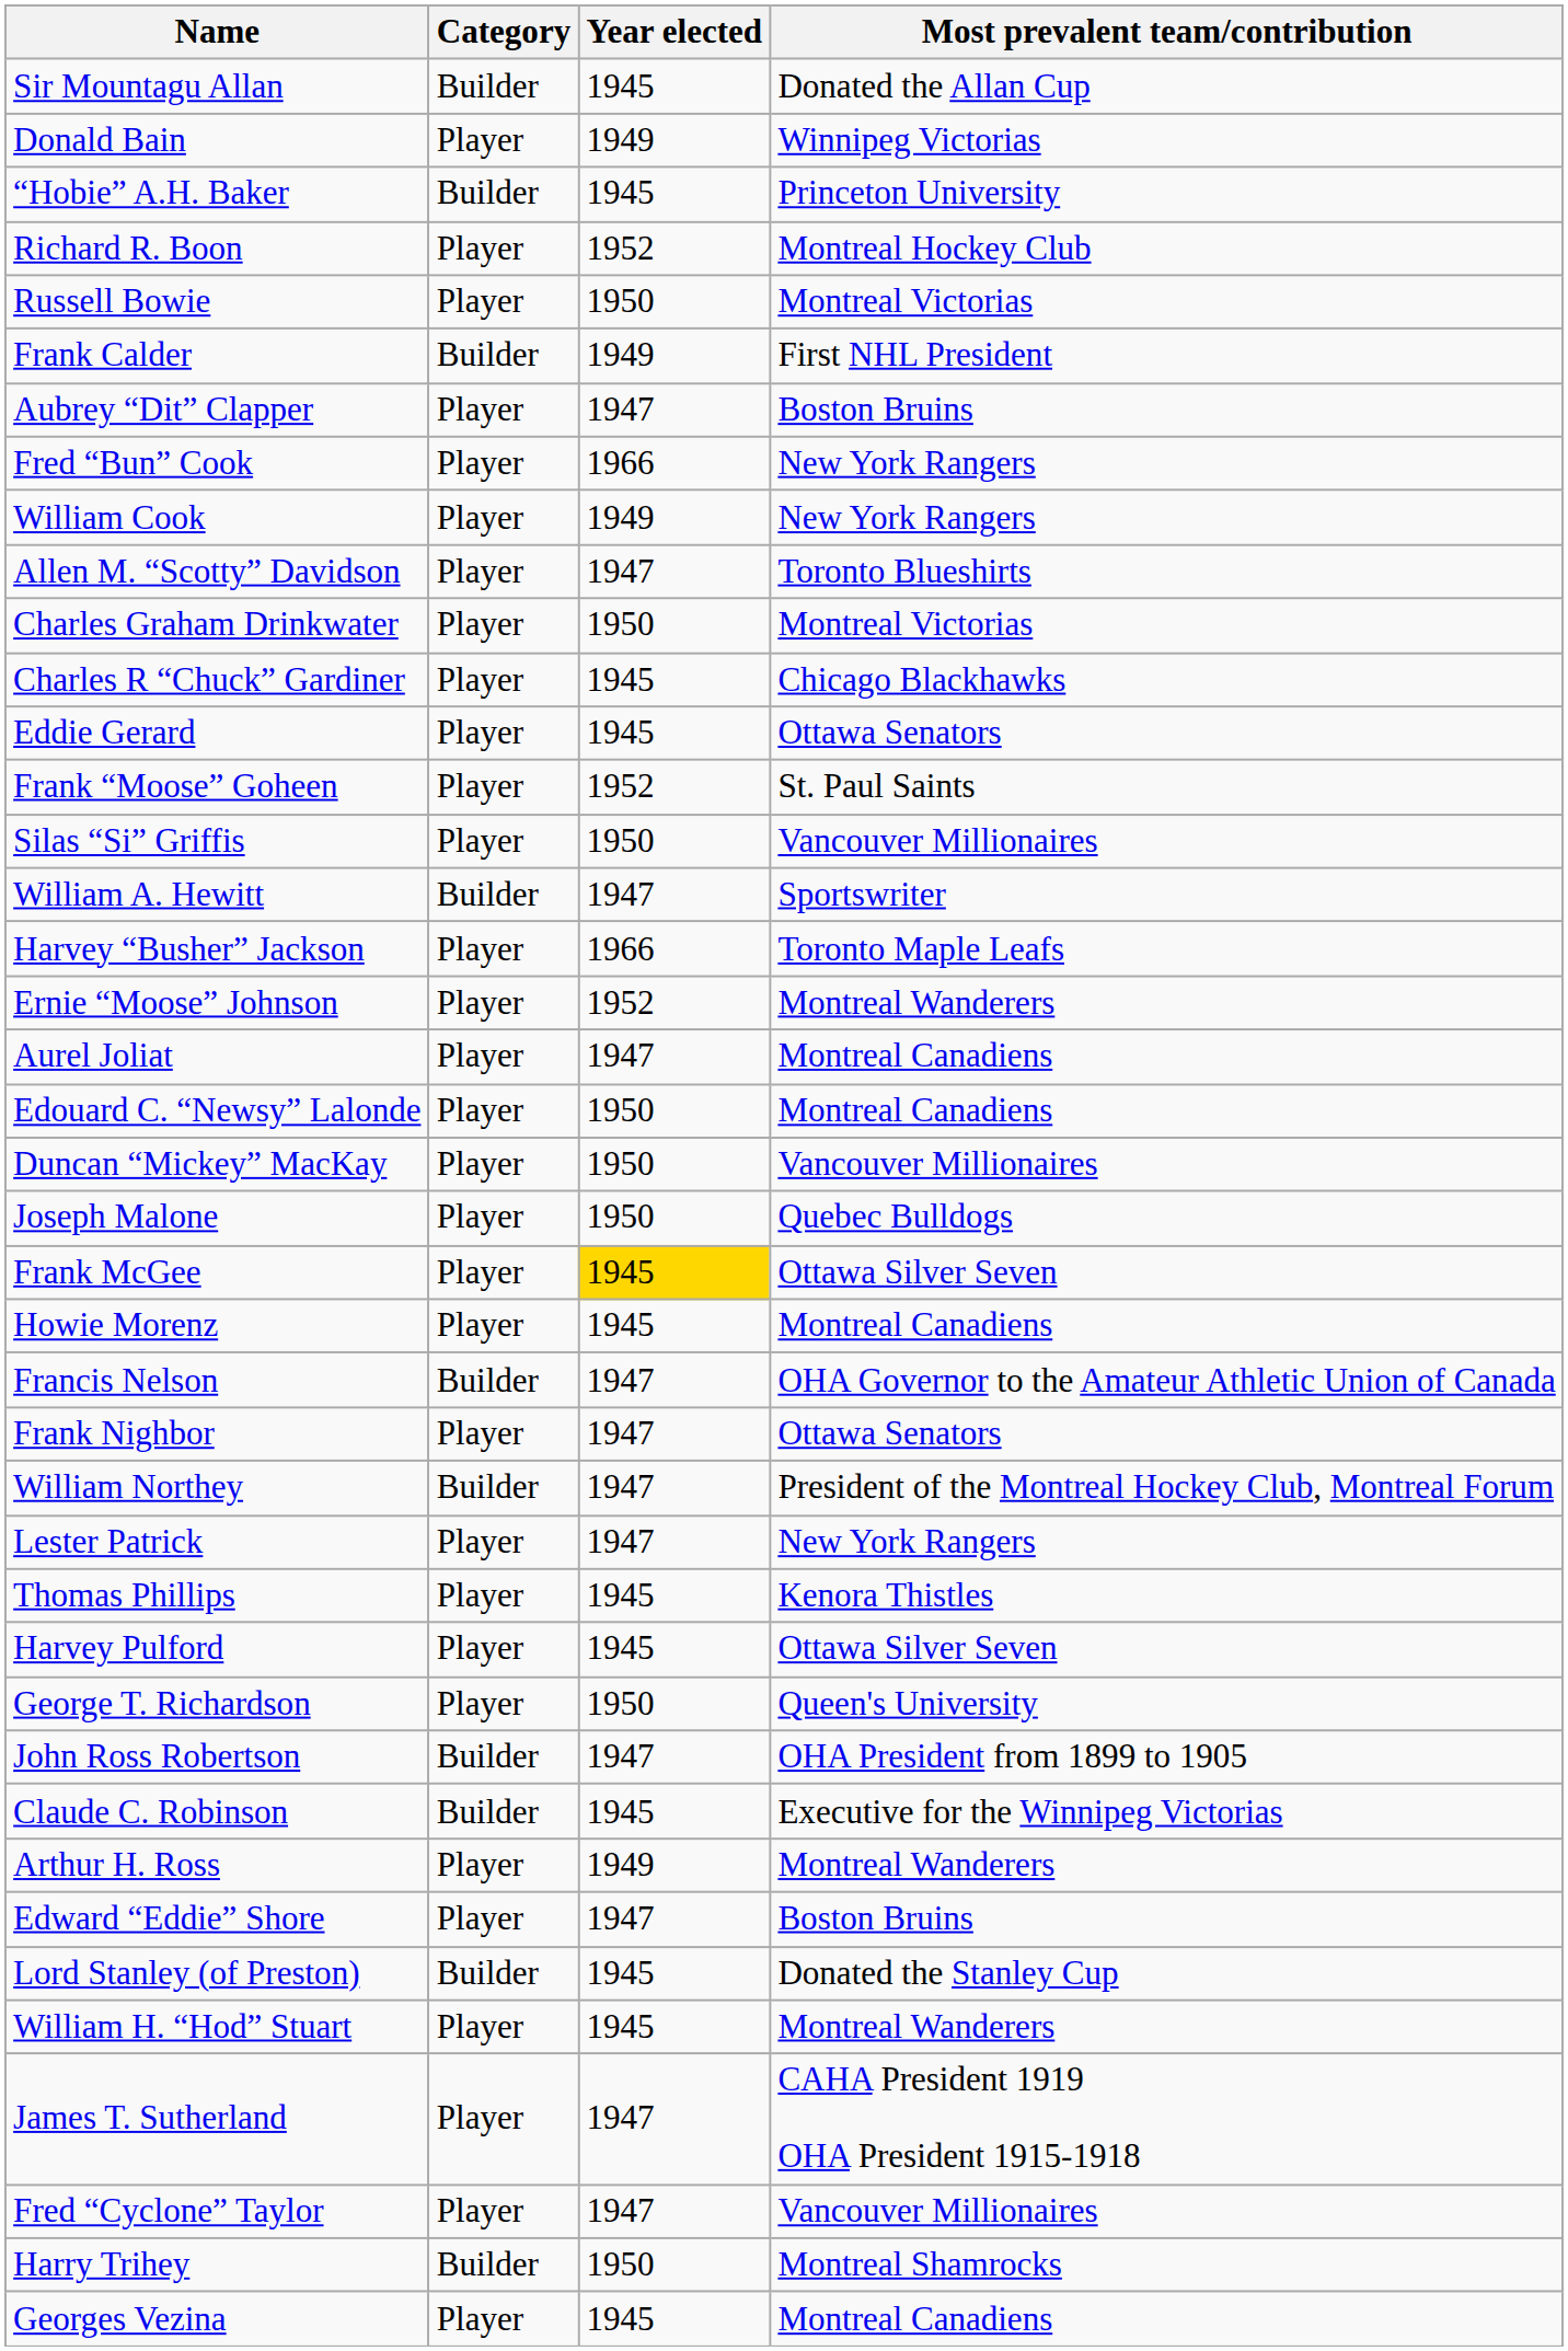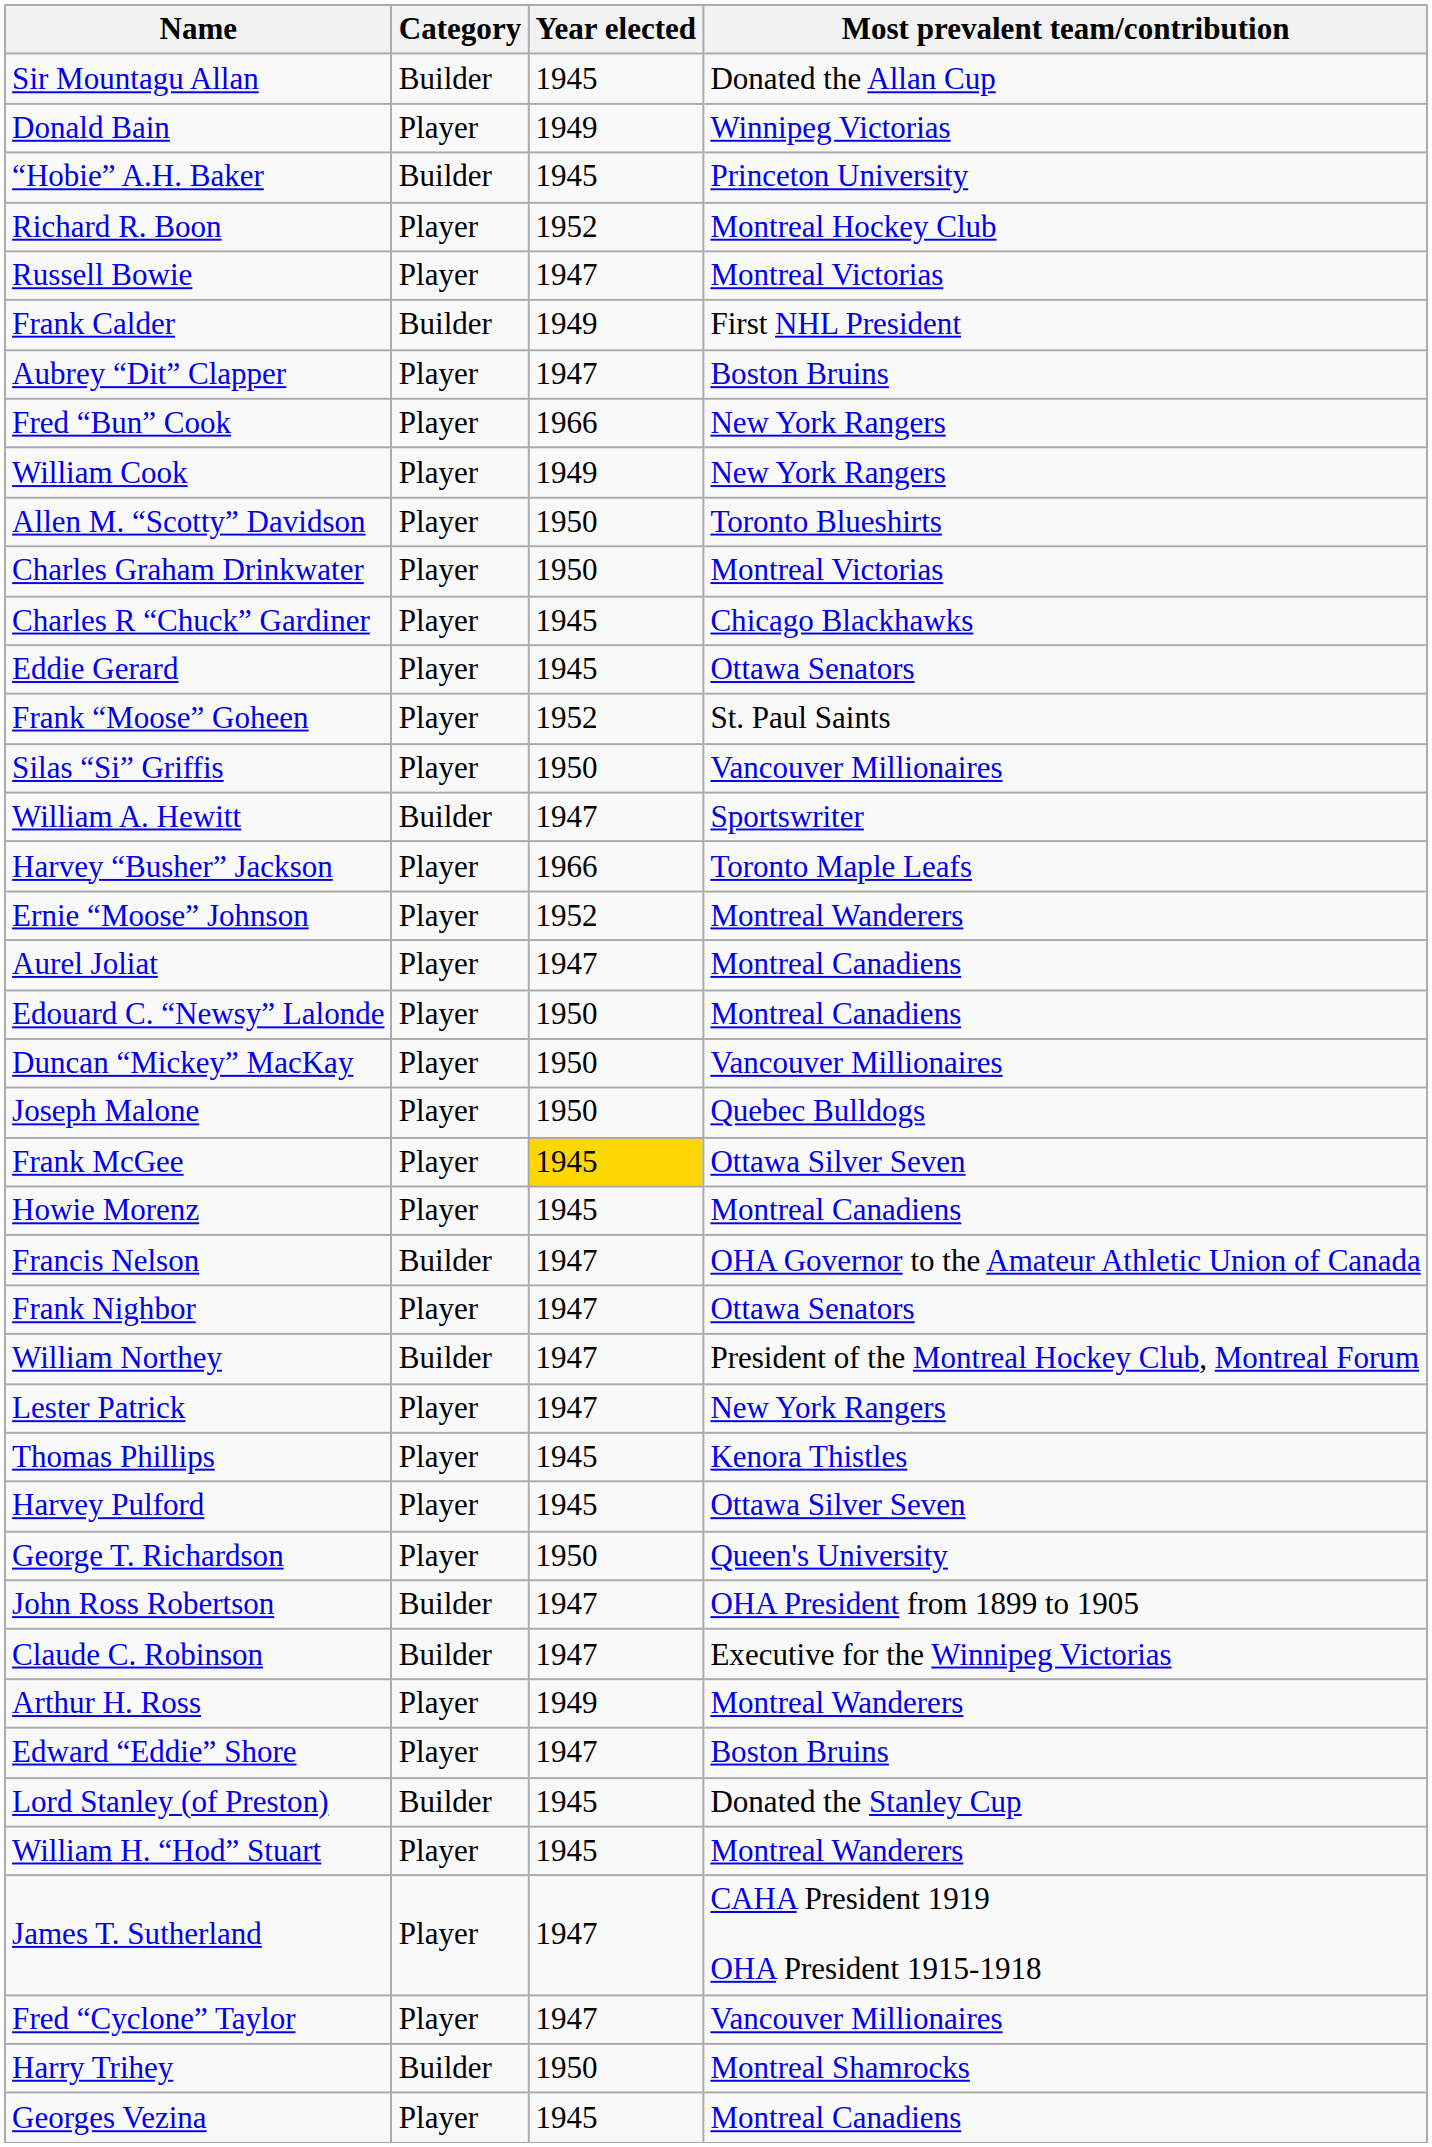Russell Bowie | Year elected: 1950 -> 1947
Allen M. “Scotty” Davidson | Year elected: 1947 -> 1950
Claude C. Robinson | Year elected: 1945 -> 1947
